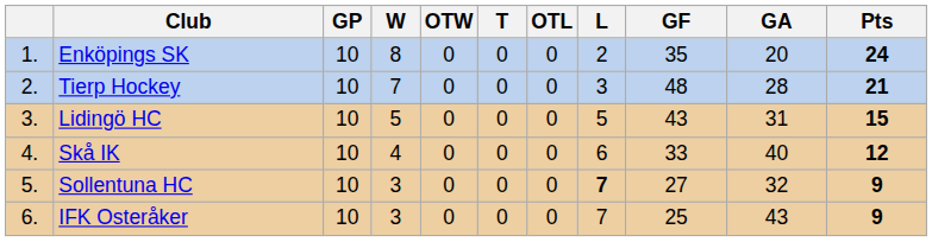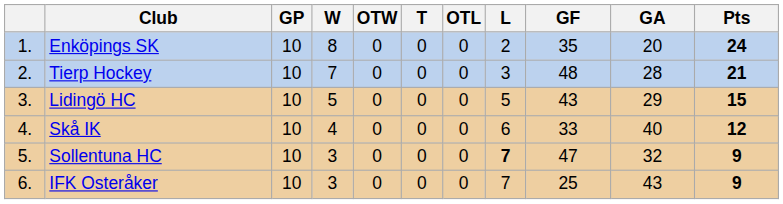Lidingö HC | GA: 31 -> 29
Sollentuna HC | GF: 27 -> 47
